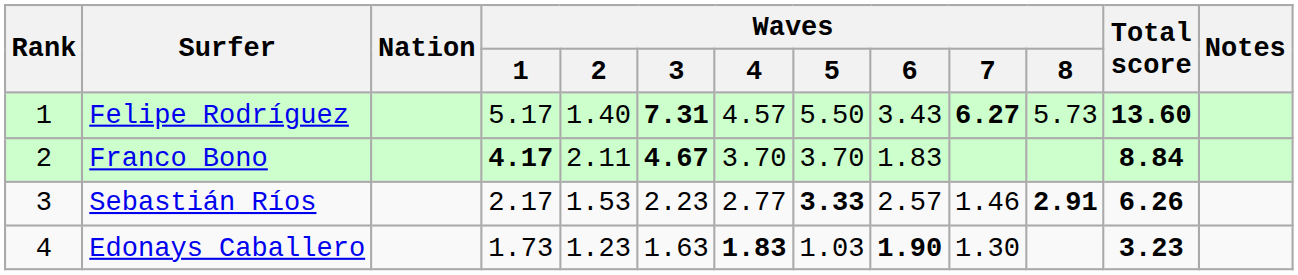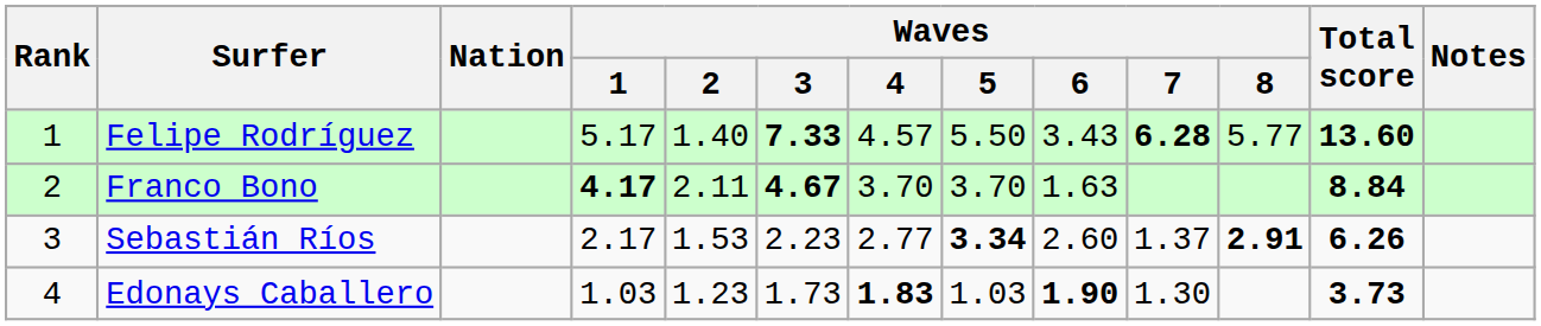Felipe Rodríguez | Waves / 3: 7.31 -> 7.33
Felipe Rodríguez | Waves / 7: 6.27 -> 6.28
Felipe Rodríguez | Waves / 8: 5.73 -> 5.77
Franco Bono | Waves / 6: 1.83 -> 1.63
Sebastián Ríos | Waves / 5: 3.33 -> 3.34
Sebastián Ríos | Waves / 6: 2.57 -> 2.60
Sebastián Ríos | Waves / 7: 1.46 -> 1.37
Edonays Caballero | Waves / 1: 1.73 -> 1.03
Edonays Caballero | Waves / 3: 1.63 -> 1.73
Edonays Caballero | Total score: 3.23 -> 3.73
